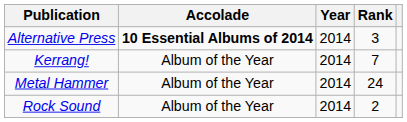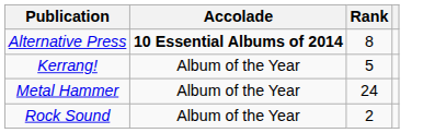- column: Year | 2014 | 2014 | 2014 | 2014
Alternative Press | Rank: 3 -> 8
Kerrang! | Rank: 7 -> 5
